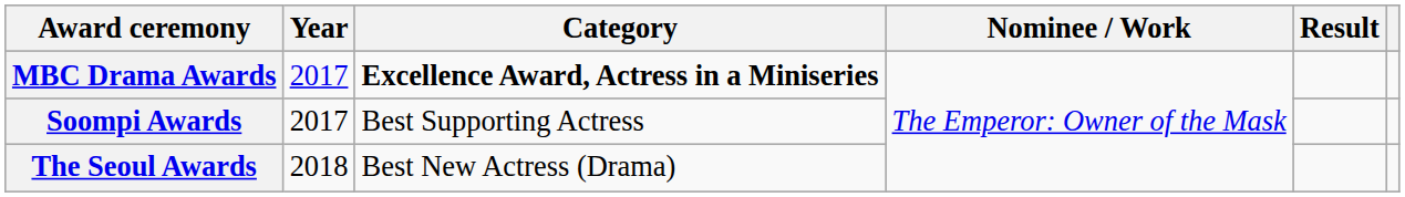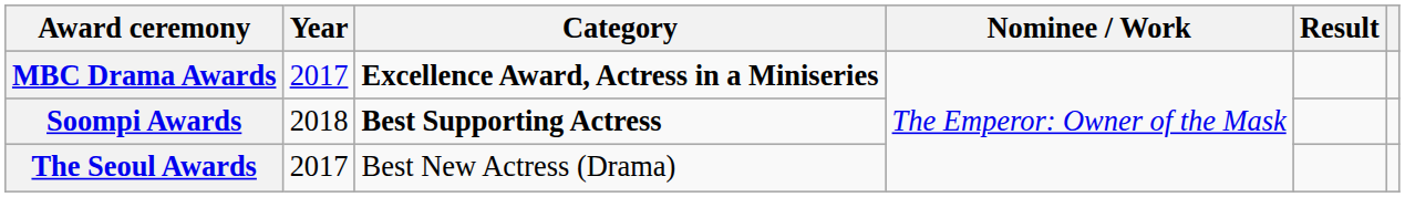Soompi Awards | Year: 2017 -> 2018
Soompi Awards | Category: normal -> bold
The Seoul Awards | Year: 2018 -> 2017
